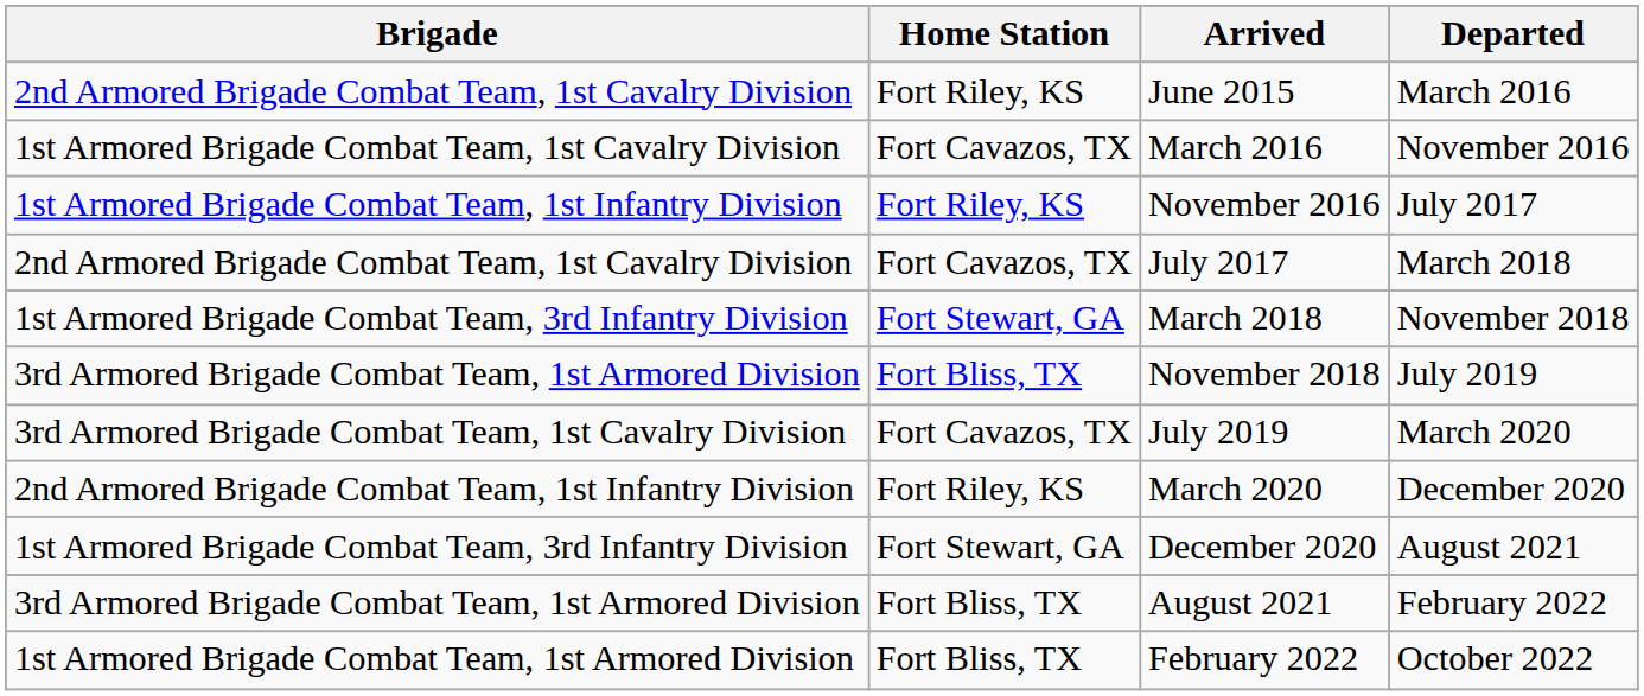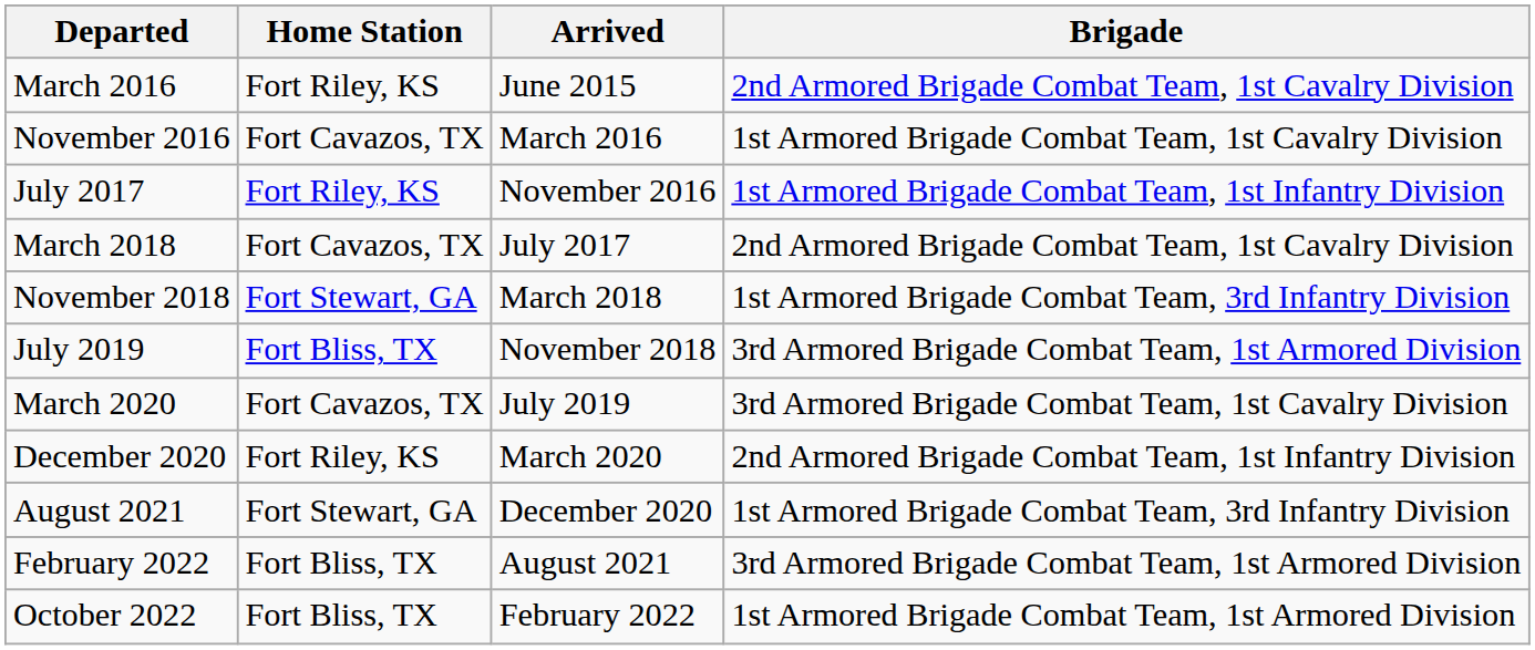columns swapped: Brigade <-> Departed
